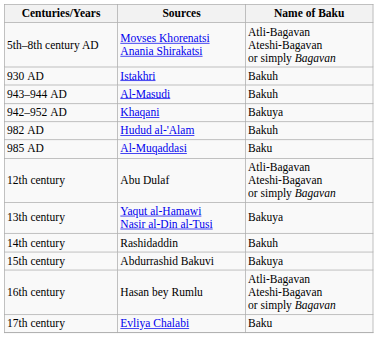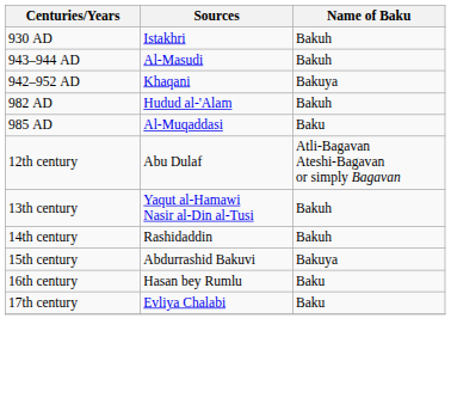- row: 5th–8th century AD | Movses Khorenatsi Anania Shirakatsi | Atli-Bagavan Ateshi-Bagavan or simply Bagavan
13th century | Name of Baku: Bakuya -> Bakuh
16th century | Name of Baku: Atli-Bagavan Ateshi-Bagavan or simply Bagavan -> Baku
